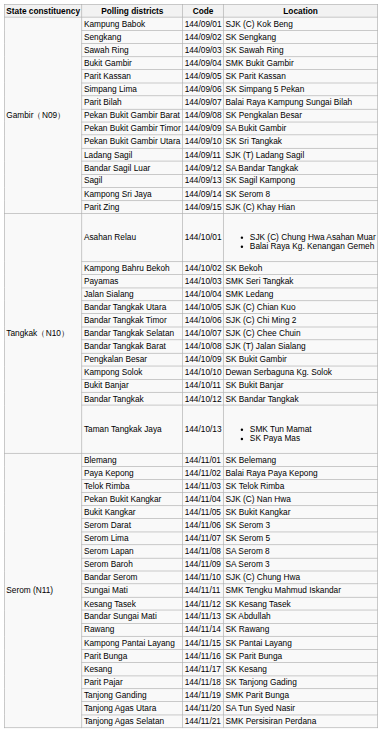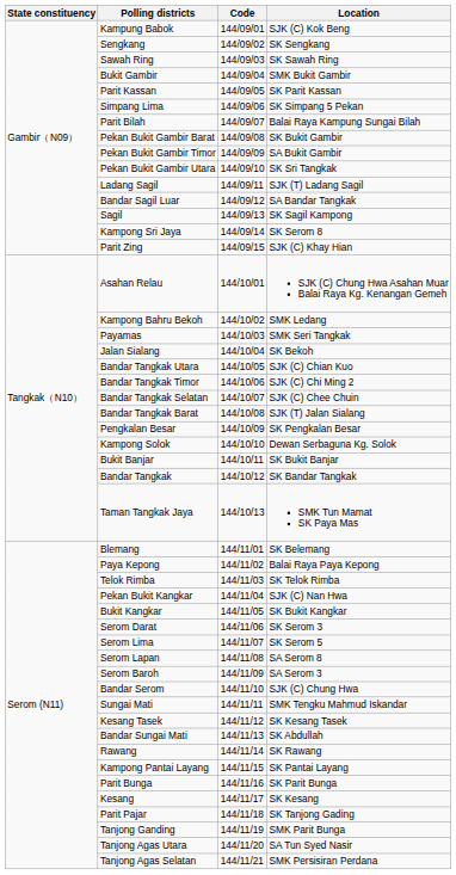Pekan Bukit Gambir Barat | Location: SK Pengkalan Besar -> SK Bukit Gambir
Kampong Bahru Bekoh | Location: SK Bekoh -> SMK Ledang
Jalan Sialang | Location: SMK Ledang -> SK Bekoh
Pengkalan Besar | Location: SK Bukit Gambir -> SK Pengkalan Besar
